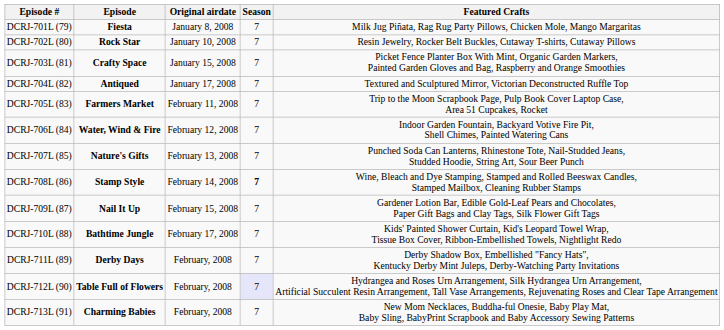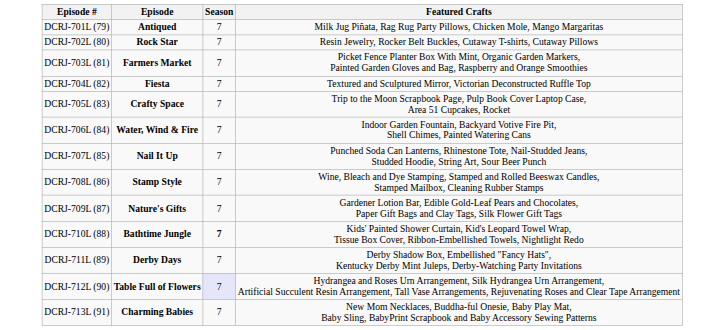- column: Original airdate | January 8, 2008 | January 10, 2008 | January 15, 2008 | January 17, 2008 | February 11, 2008 | February 12, 2008 | February 13, 2008 | February 14, 2008 | February 15, 2008 | February 17, 2008 | February, 2008 | February, 2008 | February, 2008
DCRJ-701L (79) | Episode: Fiesta -> Antiqued
DCRJ-703L (81) | Episode: Crafty Space -> Farmers Market
DCRJ-704L (82) | Episode: Antiqued -> Fiesta
DCRJ-705L (83) | Episode: Farmers Market -> Crafty Space
DCRJ-707L (85) | Episode: Nature's Gifts -> Nail It Up
DCRJ-708L (86) | Season: bold -> normal
DCRJ-709L (87) | Episode: Nail It Up -> Nature's Gifts
DCRJ-710L (88) | Season: normal -> bold
